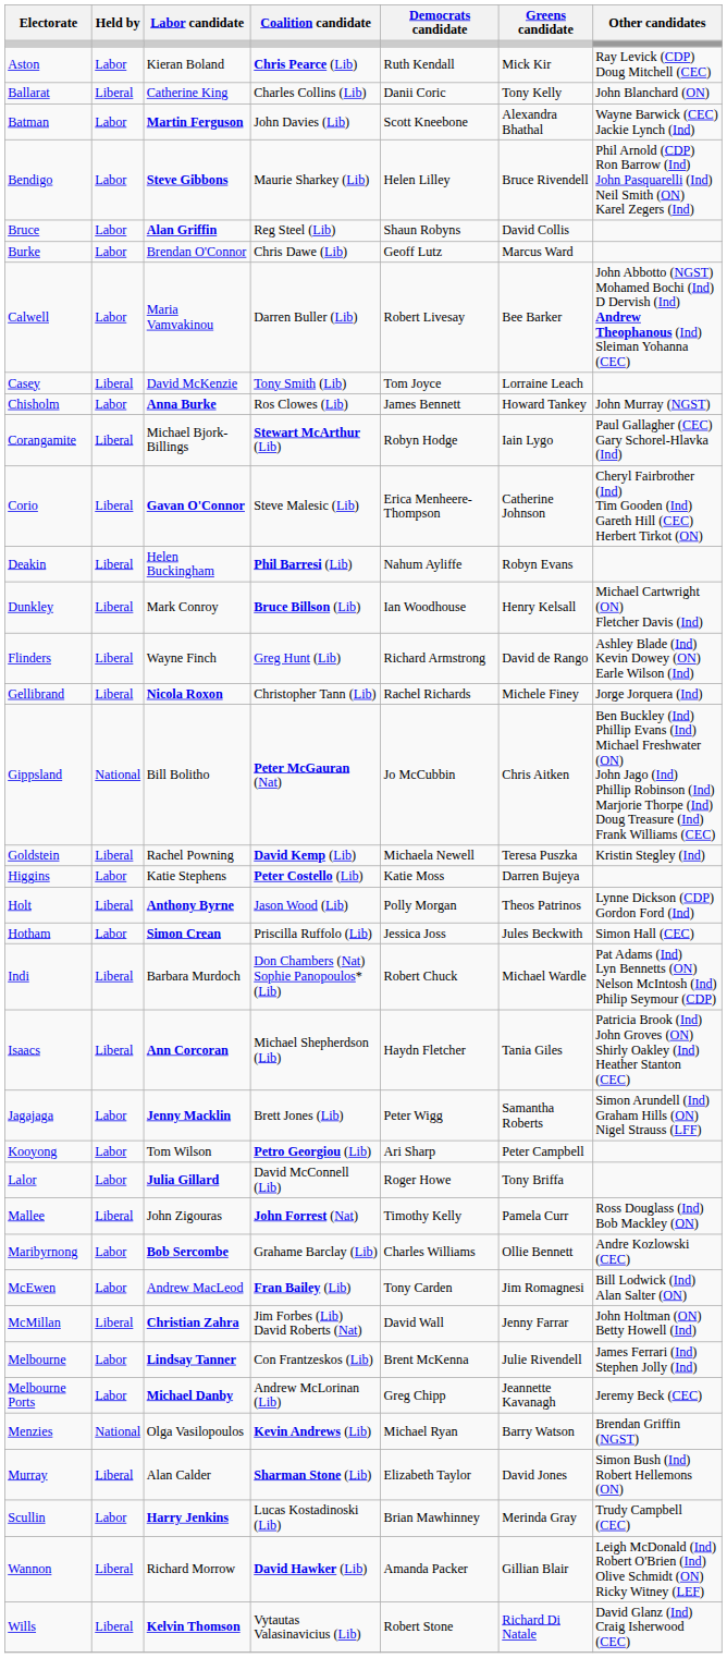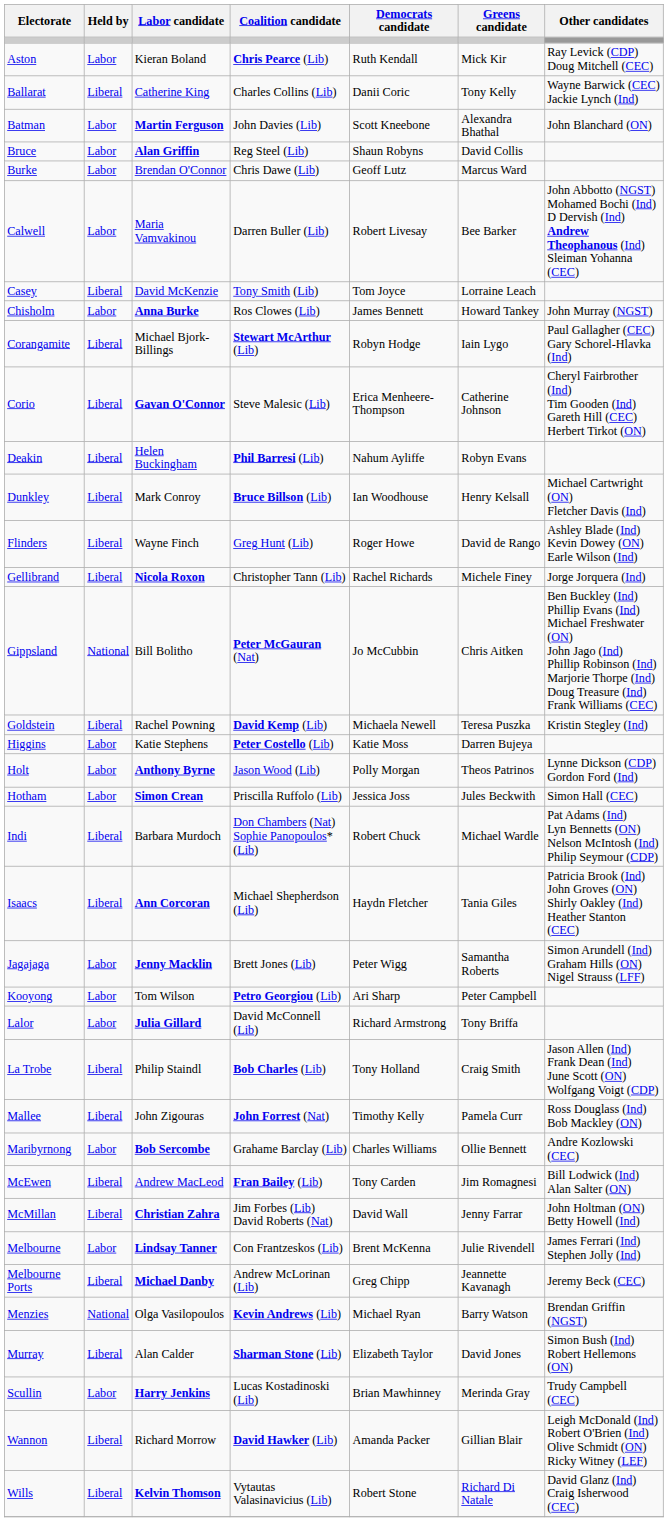Ballarat | Other candidates: John Blanchard (ON) -> Wayne Barwick (CEC) Jackie Lynch (Ind)
Batman | Other candidates: Wayne Barwick (CEC) Jackie Lynch (Ind) -> John Blanchard (ON)
- row: Bendigo | Labor | Steve Gibbons | Maurie Sharkey (Lib) | Helen Lilley | Bruce Rivendell | Phil Arnold (CDP) Ron Barrow (Ind) John Pasquarelli (Ind) Neil Smith (ON) Karel Zegers (Ind)
Flinders | Democrats candidate: Richard Armstrong -> Roger Howe
Holt | Held by: Liberal -> Labor
Lalor | Democrats candidate: Roger Howe -> Richard Armstrong
+ row: La Trobe | Liberal | Philip Staindl | Bob Charles (Lib) | Tony Holland | Craig Smith | Jason Allen (Ind) Frank Dean (Ind) June Scott (ON) Wolfgang Voigt (CDP)
McEwen | Held by: Labor -> Liberal
Melbourne Ports | Held by: Labor -> Liberal
